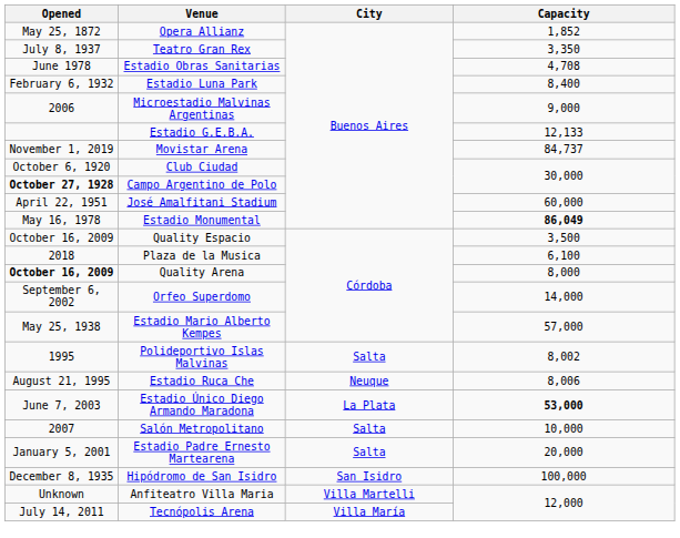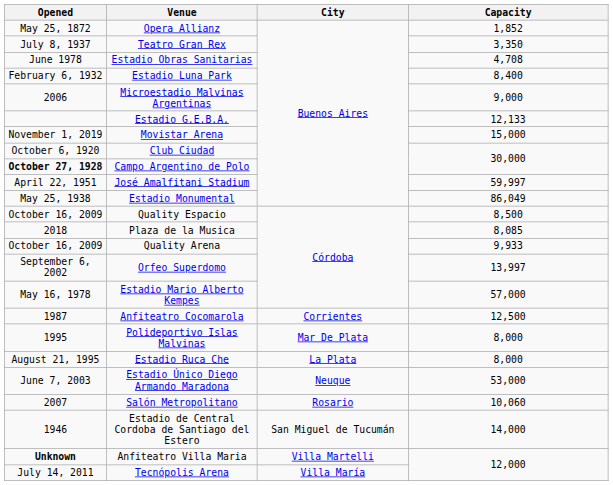Movistar Arena | Capacity: 84,737 -> 15,000
José Amalfitani Stadium | Capacity: 60,000 -> 59,997
Estadio Monumental | Opened: May 16, 1978 -> May 25, 1938
Estadio Monumental | Capacity: bold -> normal
Quality Espacio | Capacity: 3,500 -> 8,500
Plaza de la Musica | Capacity: 6,100 -> 8,085
Quality Arena | Opened: bold -> normal
Quality Arena | Capacity: 8,000 -> 9,933
Orfeo Superdomo | Capacity: 14,000 -> 13,997
Estadio Mario Alberto Kempes | Opened: May 25, 1938 -> May 16, 1978
+ row: 1987 | Anfiteatro Cocomarola | Corrientes | 12,500
Polideportivo Islas Malvinas | City: Salta -> Mar De Plata
Polideportivo Islas Malvinas | Capacity: 8,002 -> 8,000
Estadio Ruca Che | City: Neuque -> La Plata
Estadio Ruca Che | Capacity: 8,006 -> 8,000
Estadio Único Diego Armando Maradona | City: La Plata -> Neuque
Estadio Único Diego Armando Maradona | Capacity: bold -> normal
Salón Metropolitano | City: Salta -> Rosario
Salón Metropolitano | Capacity: 10,000 -> 10,060
- row: January 5, 2001 | Estadio Padre Ernesto Martearena | Salta | 20,000
+ row: 1946 | Estadio de Central Cordoba de Santiago del Estero | San Miguel de Tucumán | 14,000
- row: December 8, 1935 | Hipódromo de San Isidro | San Isidro | 100,000
Anfiteatro Villa Maria | Opened: normal -> bold
